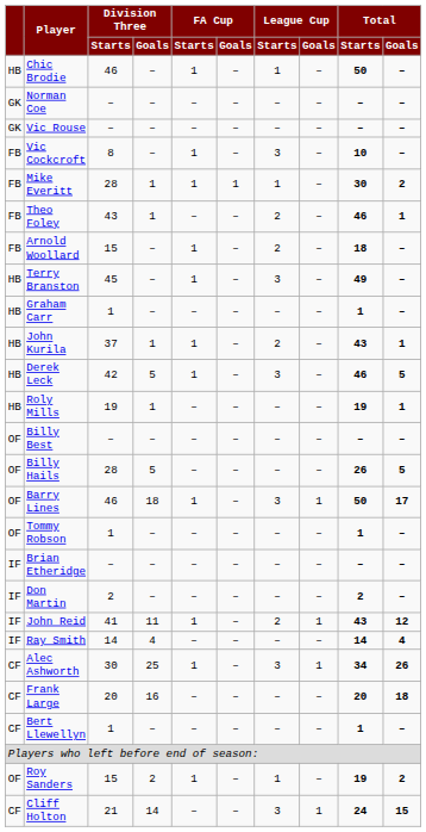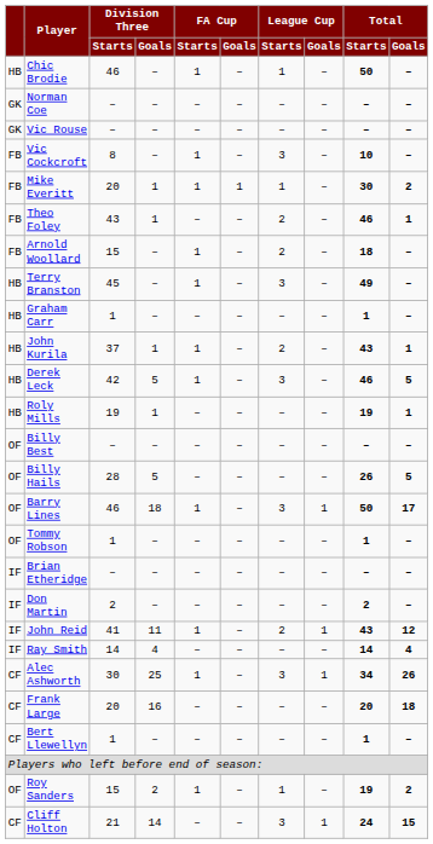Mike Everitt | Division Three / Starts: 28 -> 20
